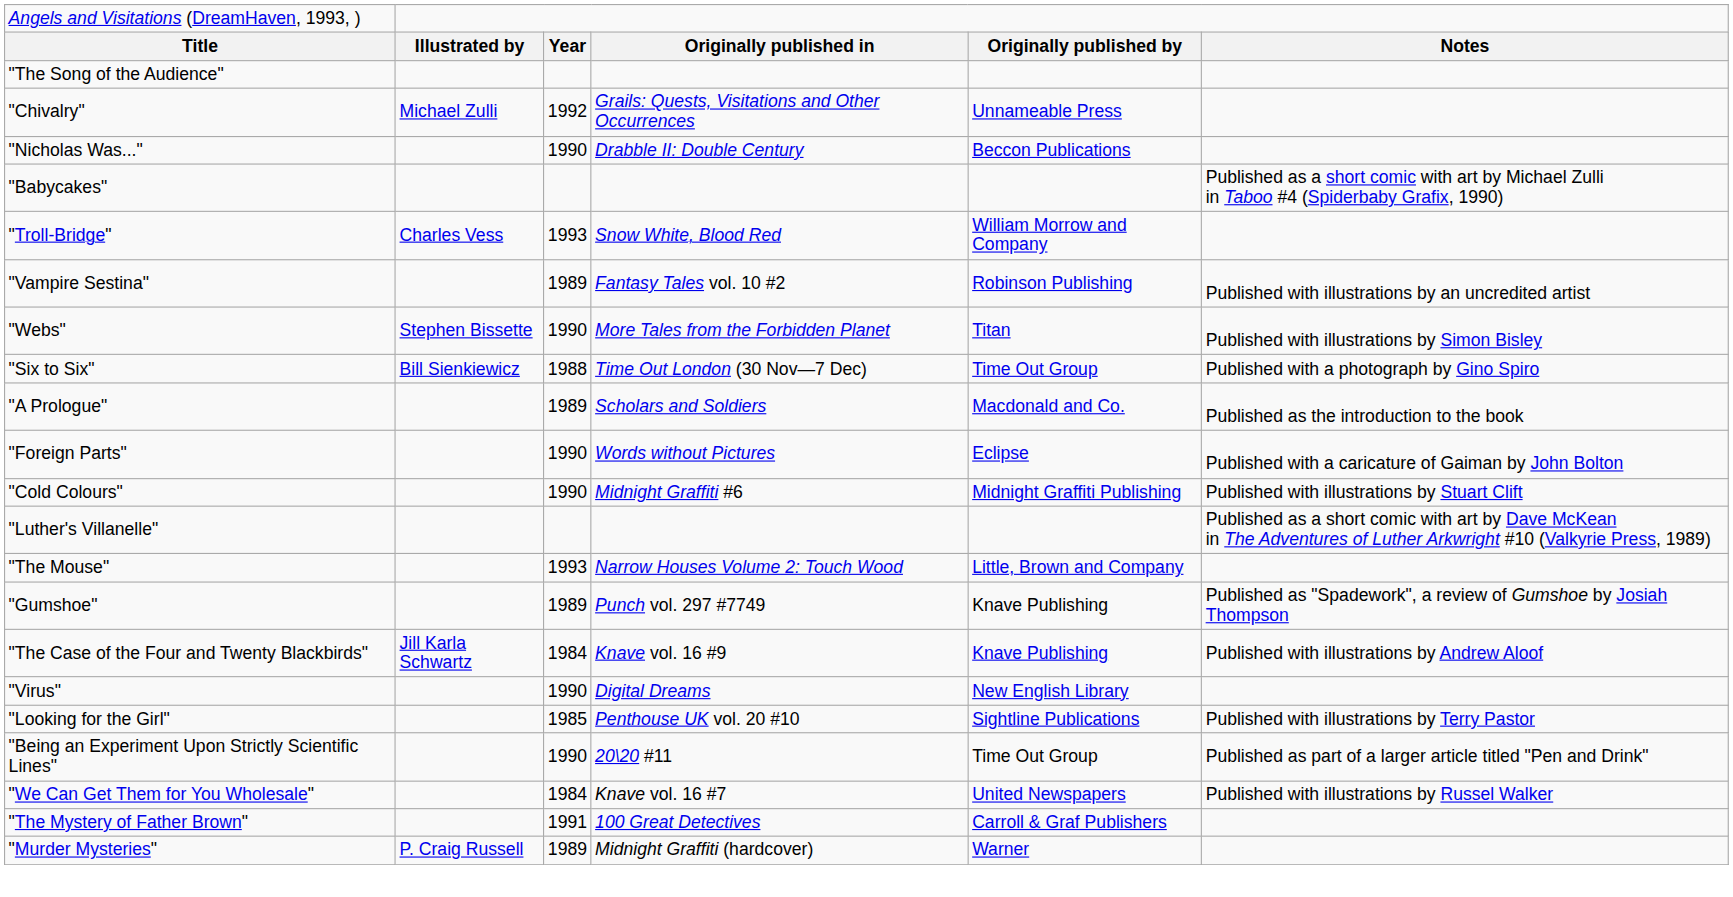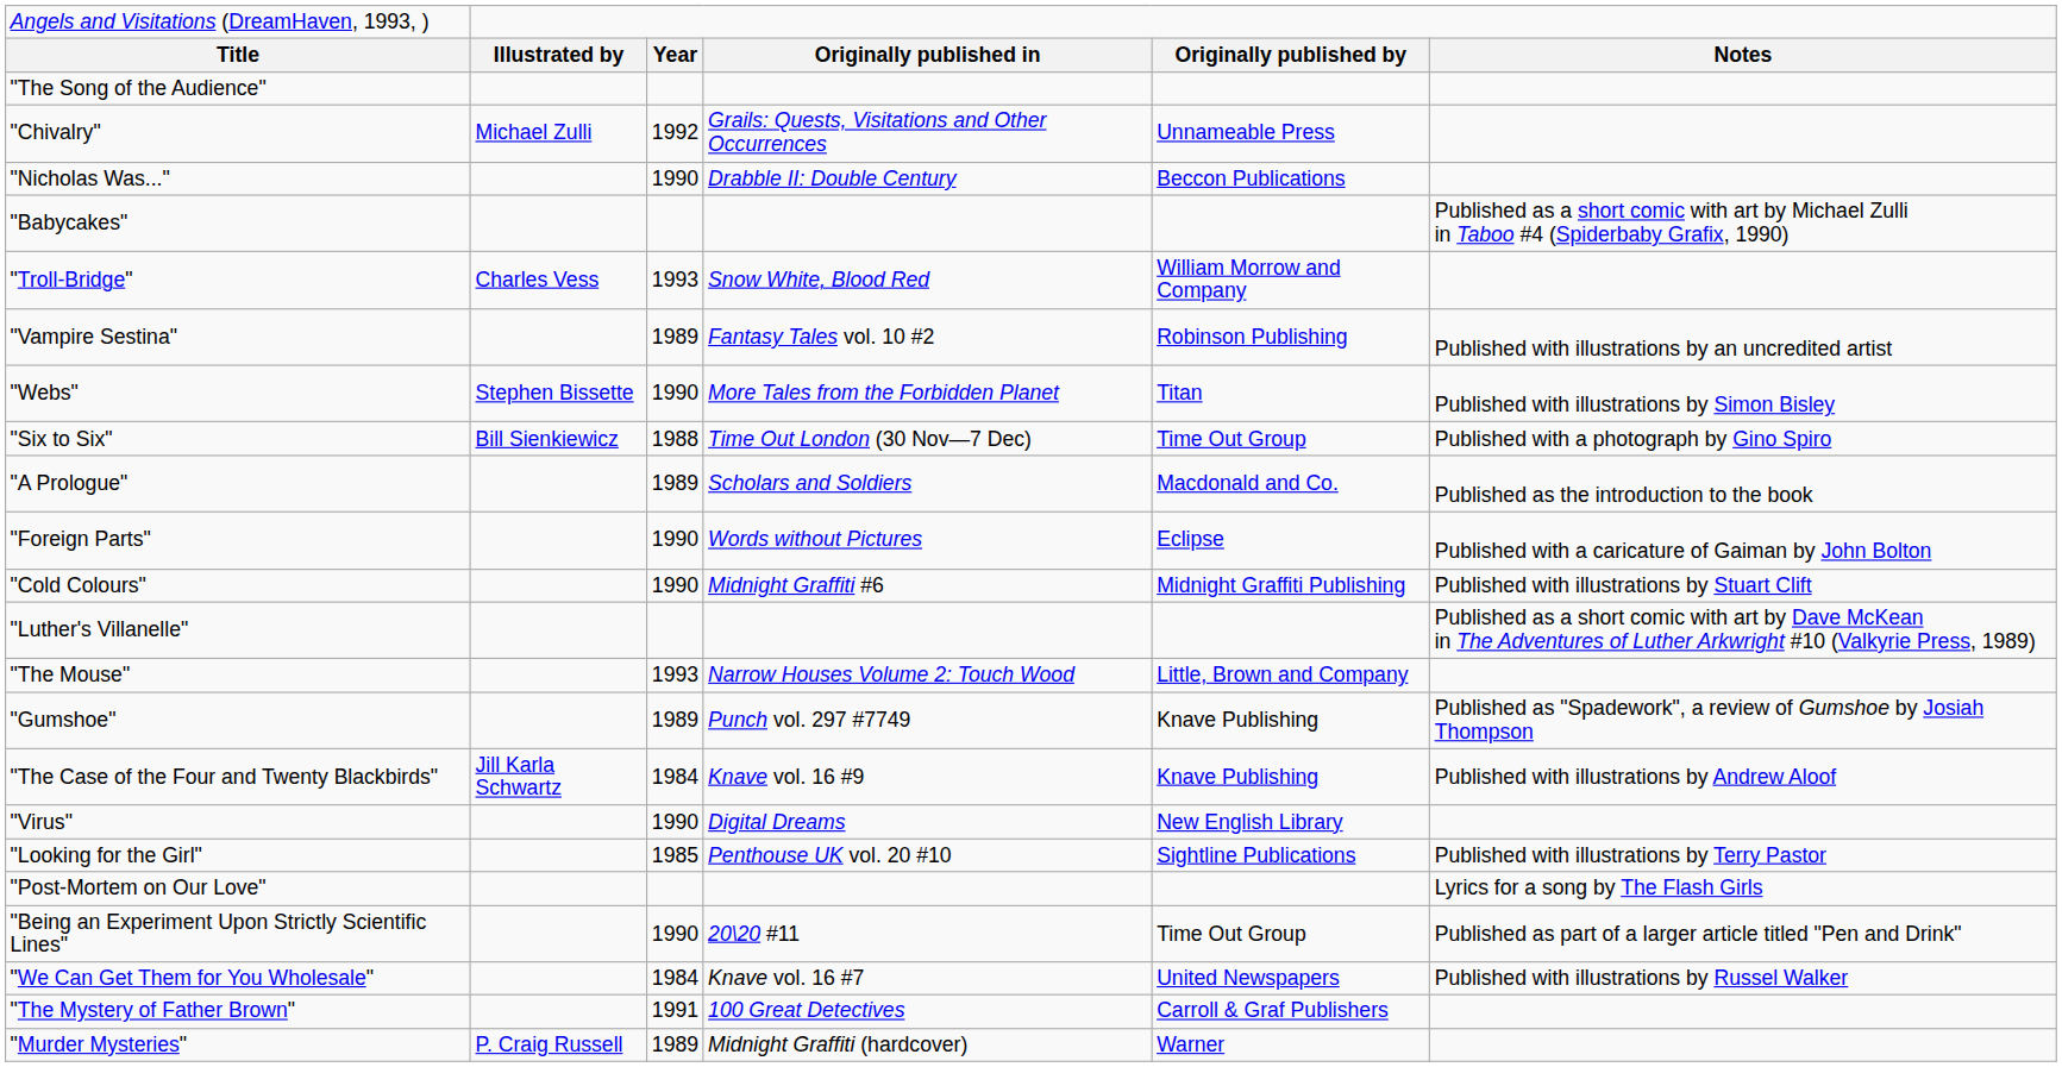+ row: "Post-Mortem on Our Love" | Lyrics for a song by The Flash Girls
